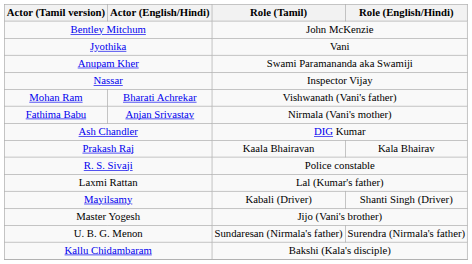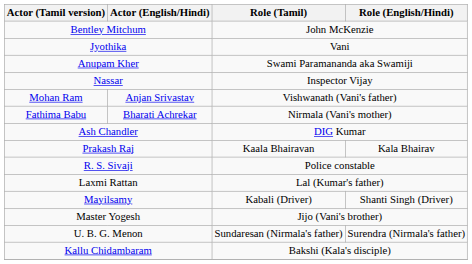Mohan Ram | Actor (English/Hindi): Bharati Achrekar -> Anjan Srivastav
Fathima Babu | Actor (English/Hindi): Anjan Srivastav -> Bharati Achrekar
